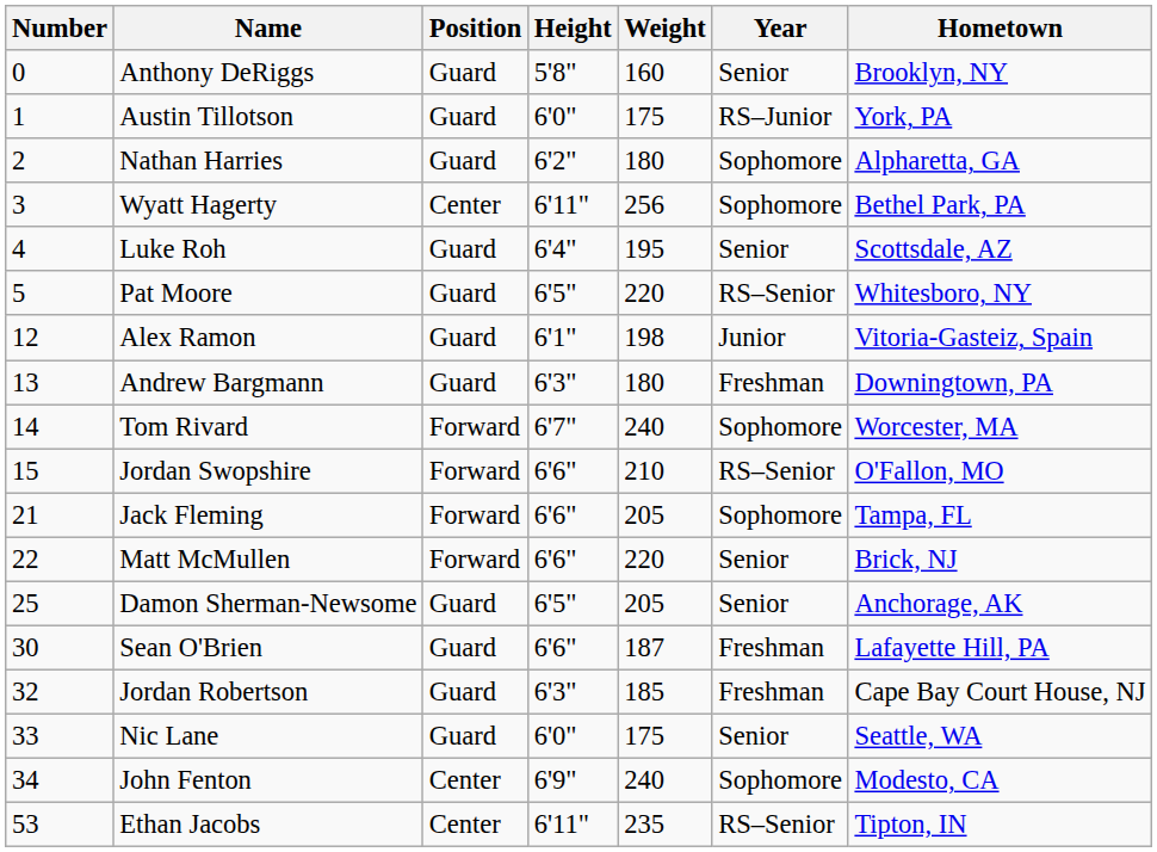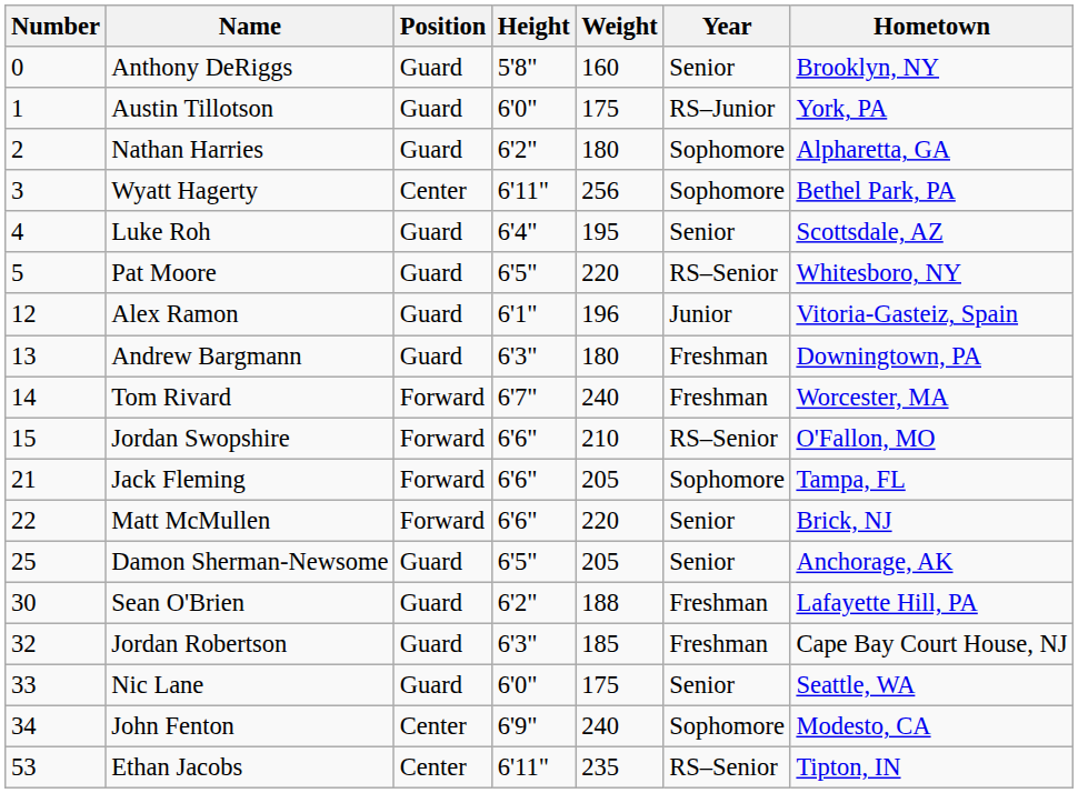Alex Ramon | Weight: 198 -> 196
Tom Rivard | Year: Sophomore -> Freshman
Sean O'Brien | Height: 6'6" -> 6'2"
Sean O'Brien | Weight: 187 -> 188
